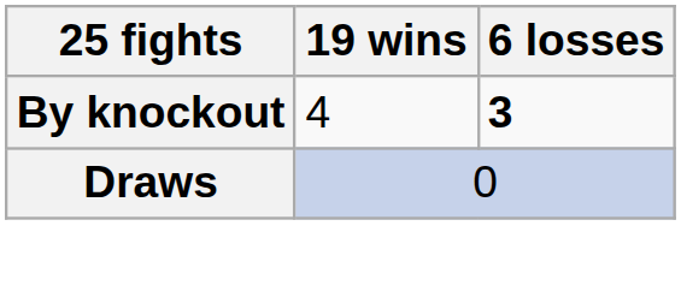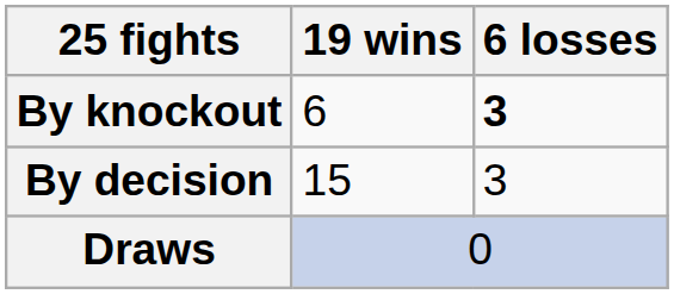By knockout | 19 wins: 4 -> 6
+ row: By decision | 15 | 3
